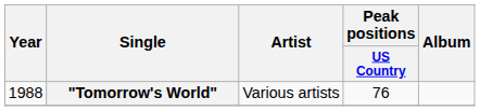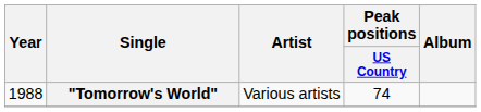"Tomorrow's World" | Peak positions / US Country: 76 -> 74
